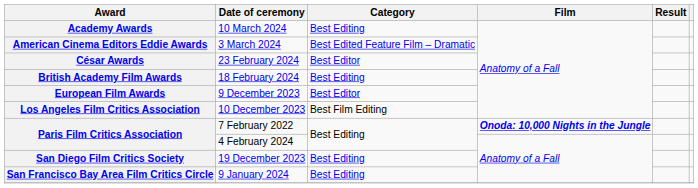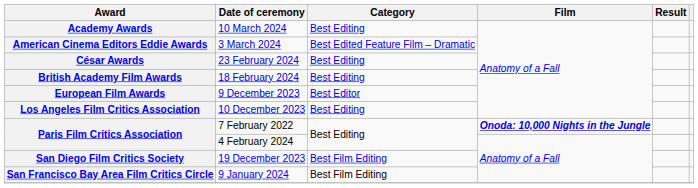César Awards | Category: Best Editor -> Best Editing
Los Angeles Film Critics Association | Category: Best Film Editing -> Best Editing
San Diego Film Critics Society | Category: Best Editing -> Best Film Editing
San Francisco Bay Area Film Critics Circle | Category: Best Editing -> Best Film Editing
